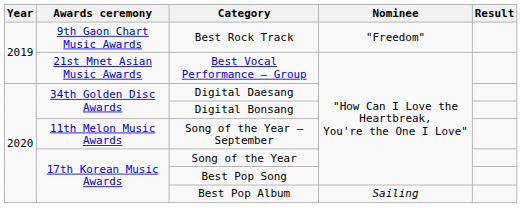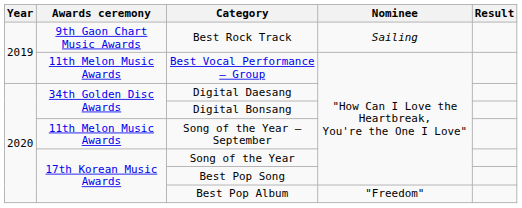Best Rock Track | Nominee: "Freedom" -> Sailing
Best Vocal Performance – Group | Awards ceremony: 21st Mnet Asian Music Awards -> 11th Melon Music Awards
Best Pop Album | Nominee: Sailing -> "Freedom"
